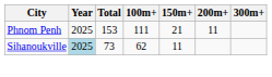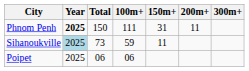Phnom Penh | Year: normal -> bold
Phnom Penh | Total: 153 -> 150
Phnom Penh | 150m+: 21 -> 31
Sihanoukville | 100m+: 62 -> 59
+ row: Poipet | 2025 | 06 | 06
